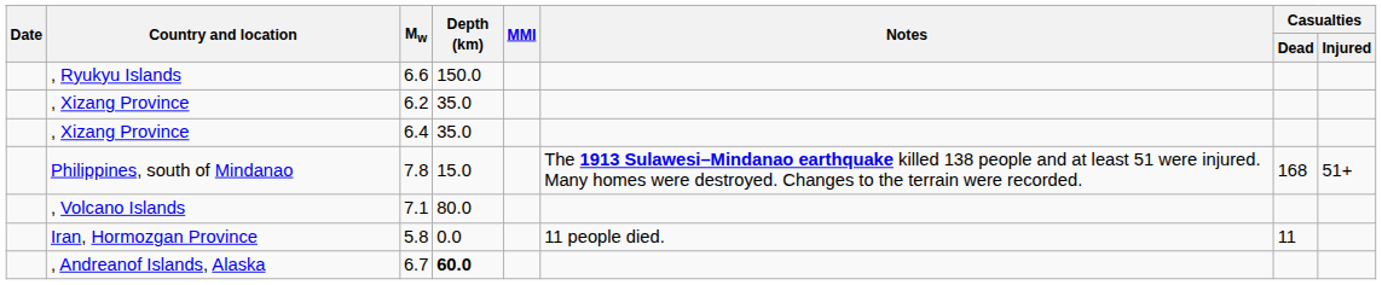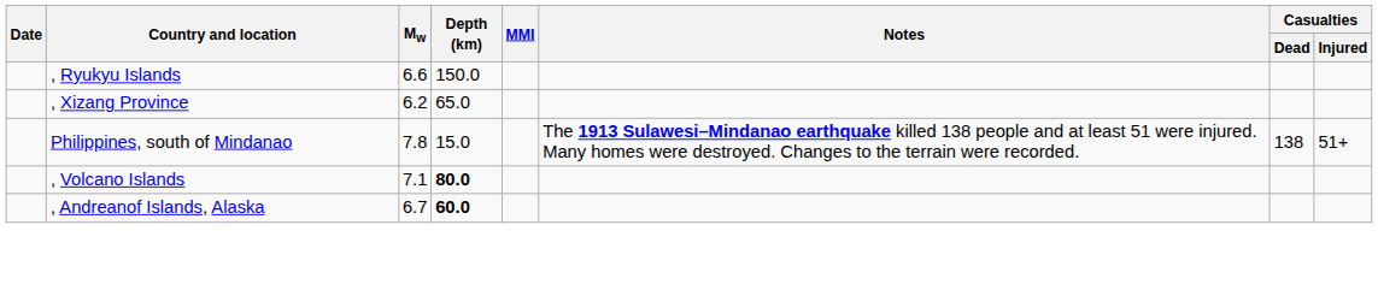6.2 | Depth (km): 35.0 -> 65.0
- row: , Xizang Province | 6.4 | 35.0
7.8 | Casualties / Dead: 168 -> 138
7.1 | Depth (km): normal -> bold
- row: Iran, Hormozgan Province | 5.8 | 0.0 | 11 people died. | 11
